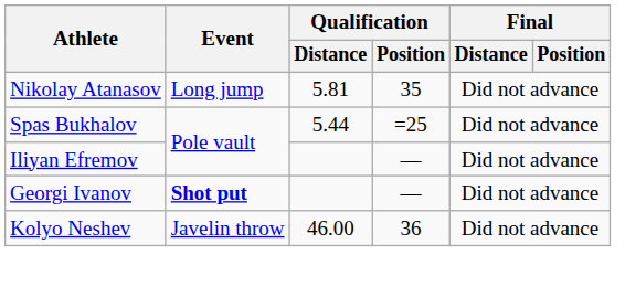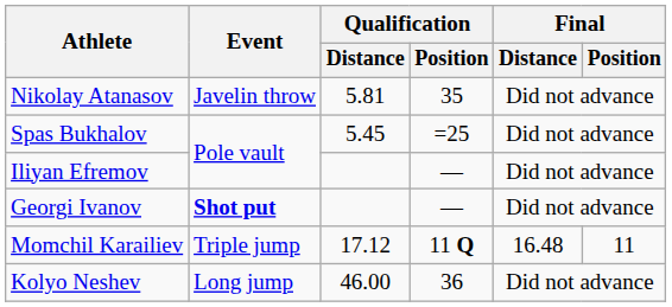Nikolay Atanasov | Event: Long jump -> Javelin throw
Spas Bukhalov | Qualification / Distance: 5.44 -> 5.45
+ row: Momchil Karailiev | Triple jump | 17.12 | 11 Q | 16.48 | 11
Kolyo Neshev | Event: Javelin throw -> Long jump
